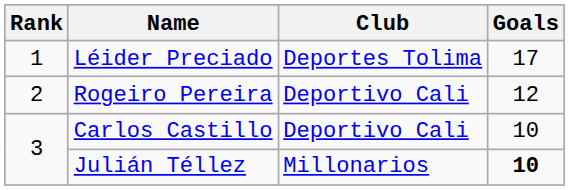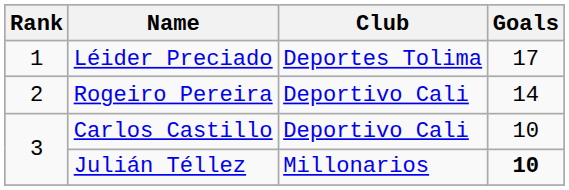Rogeiro Pereira | Goals: 12 -> 14
